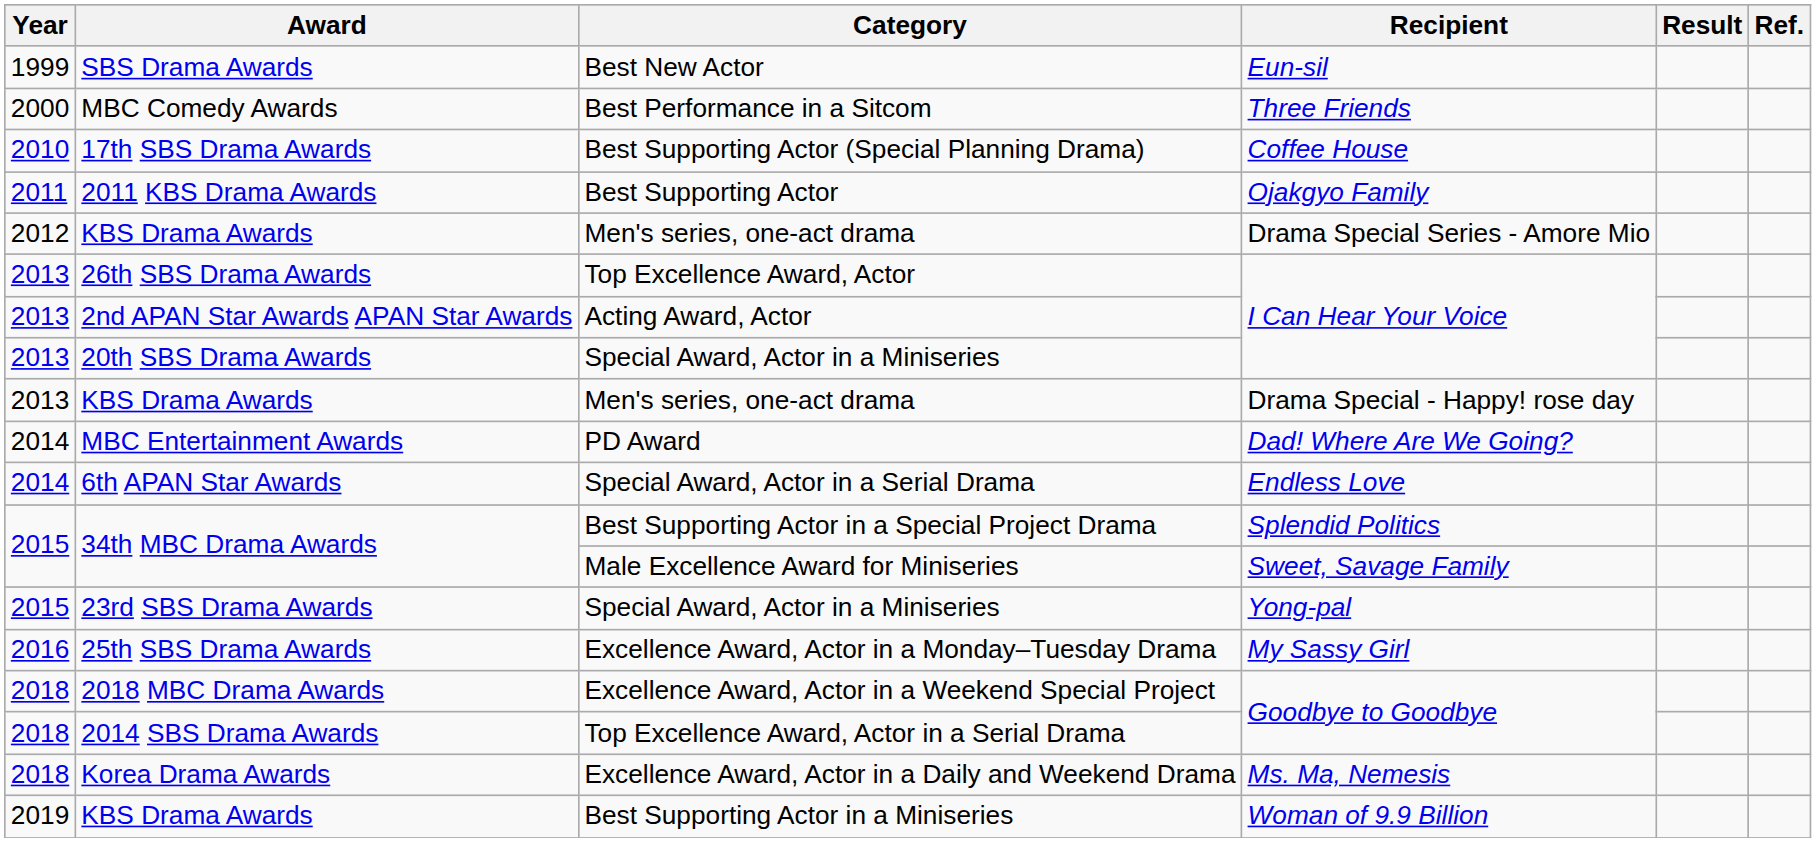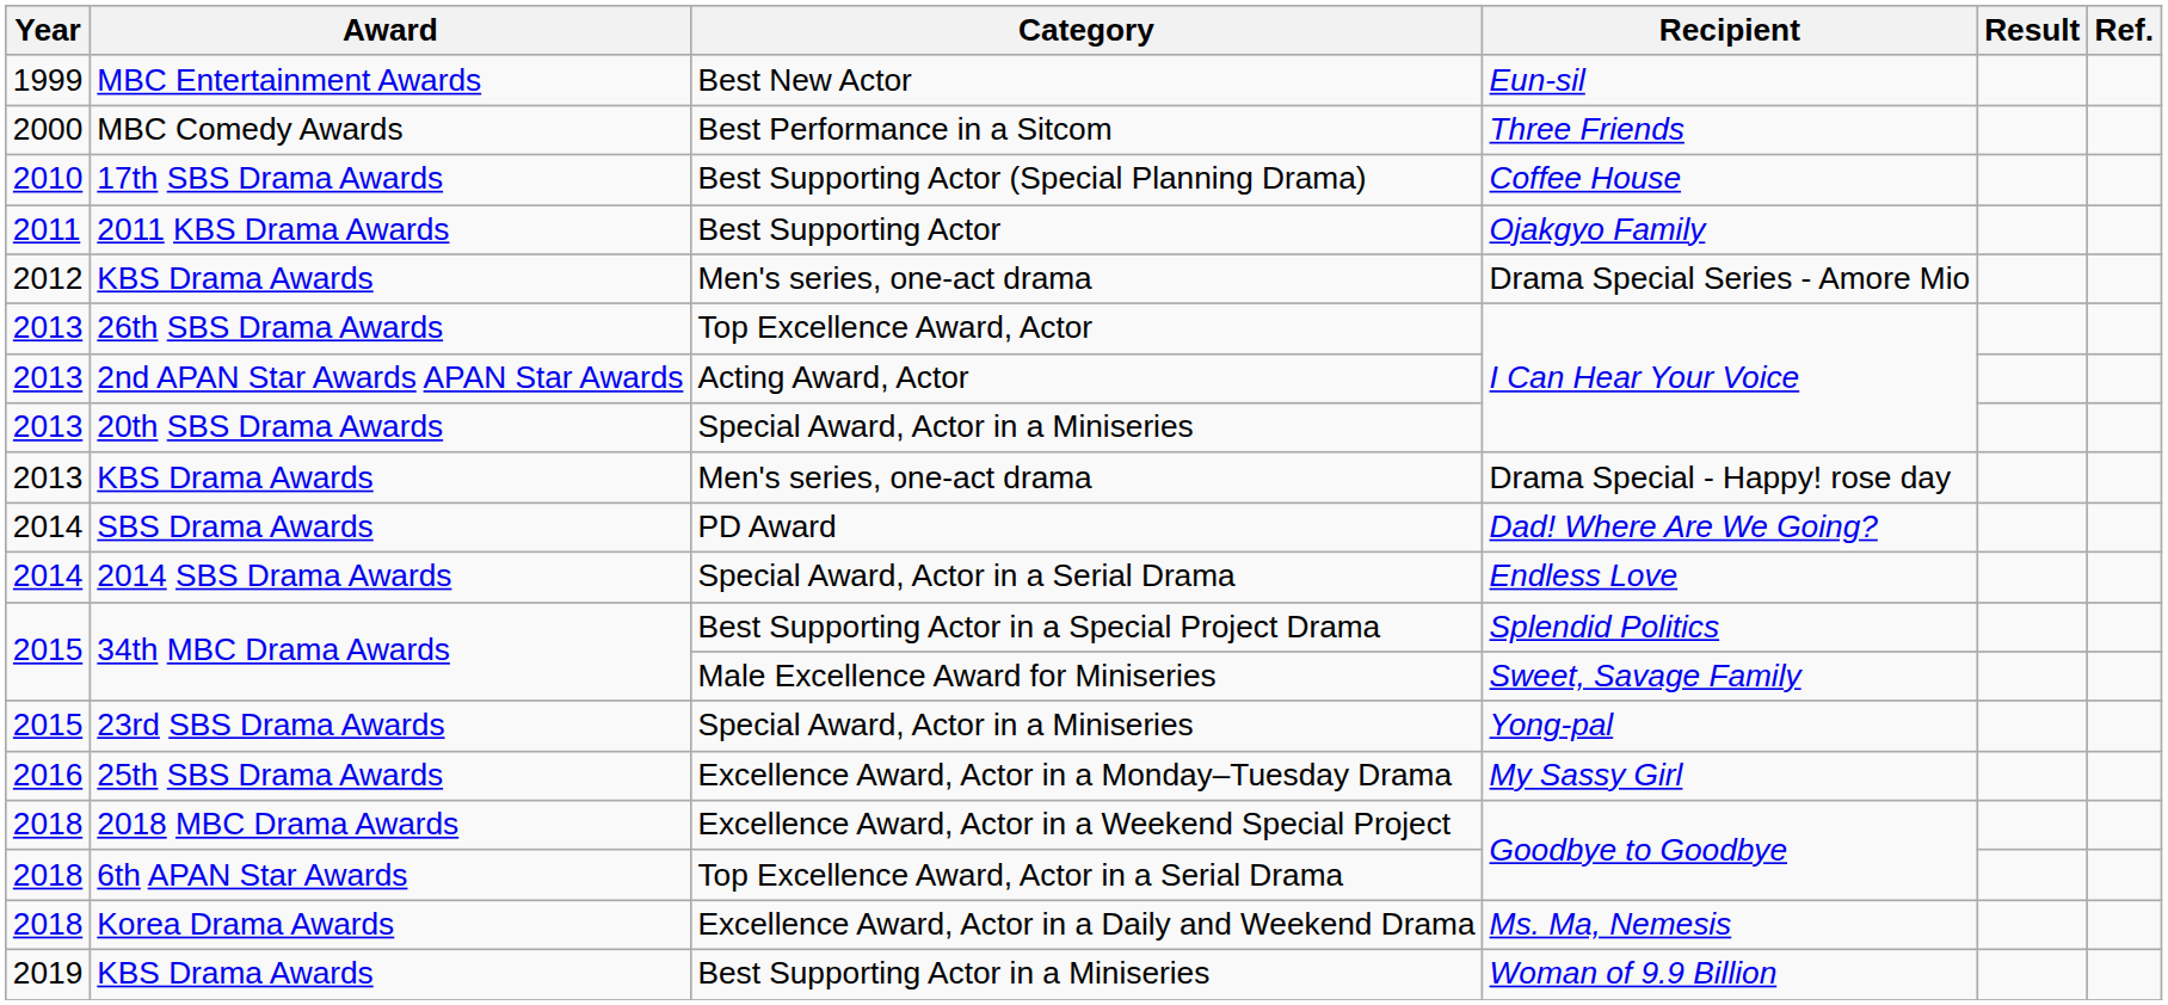Best New Actor | Award: SBS Drama Awards -> MBC Entertainment Awards
PD Award | Award: MBC Entertainment Awards -> SBS Drama Awards
Special Award, Actor in a Serial Drama | Award: 6th APAN Star Awards -> 2014 SBS Drama Awards
Top Excellence Award, Actor in a Serial Drama | Award: 2014 SBS Drama Awards -> 6th APAN Star Awards
